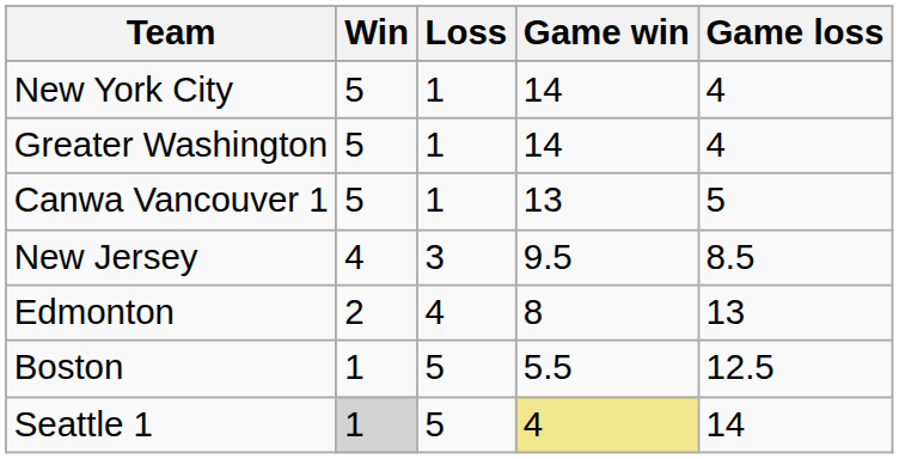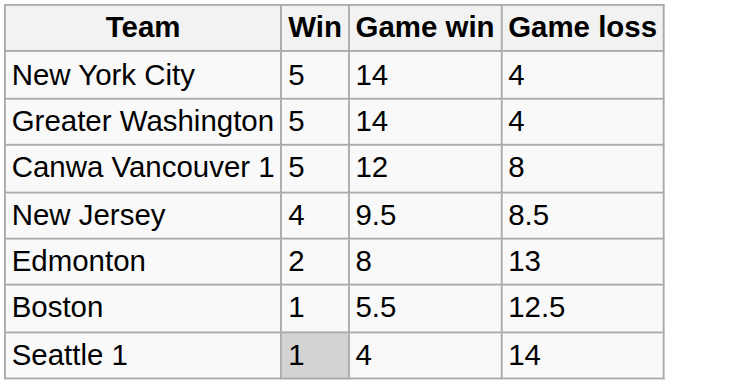- column: Loss | 1 | 1 | 1 | 3 | 4 | 5 | 5
Canwa Vancouver 1 | Game win: 13 -> 12
Canwa Vancouver 1 | Game loss: 5 -> 8
Seattle 1 | Game win: khaki background -> no background
